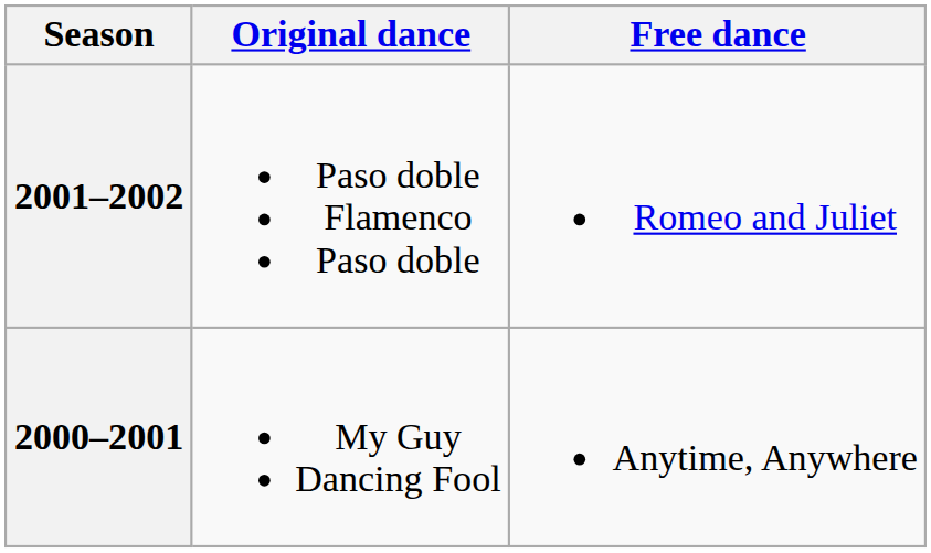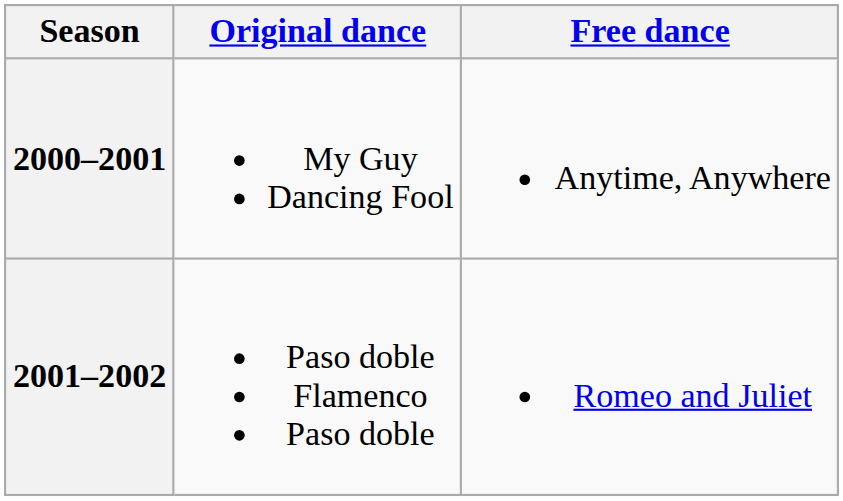rows swapped: 2001–2002 <-> 2000–2001
